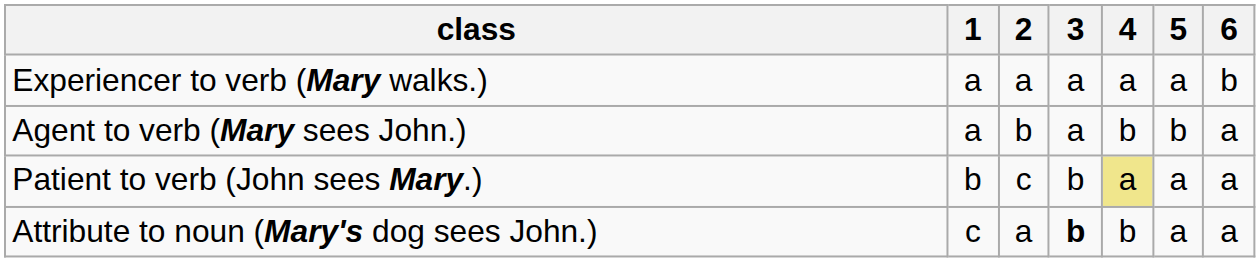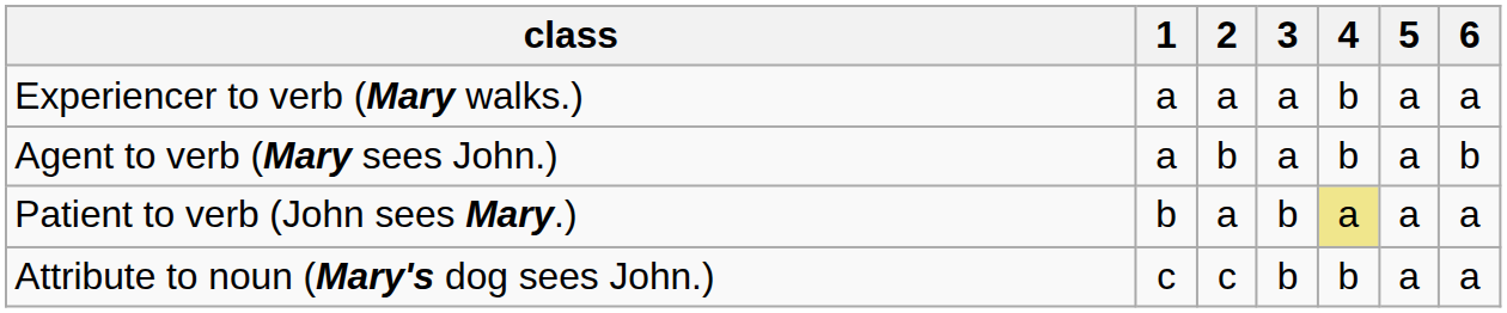Experiencer to verb (Mary walks.) | 4: a -> b
Experiencer to verb (Mary walks.) | 6: b -> a
Agent to verb (Mary sees John.) | 5: b -> a
Agent to verb (Mary sees John.) | 6: a -> b
Patient to verb (John sees Mary.) | 2: c -> a
Attribute to noun (Mary's dog sees John.) | 2: a -> c
Attribute to noun (Mary's dog sees John.) | 3: bold -> normal
